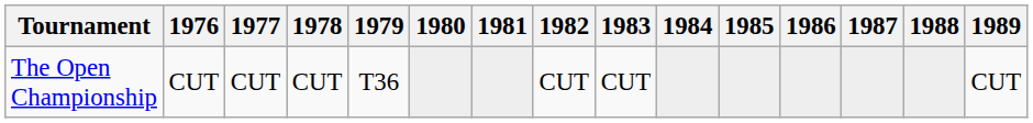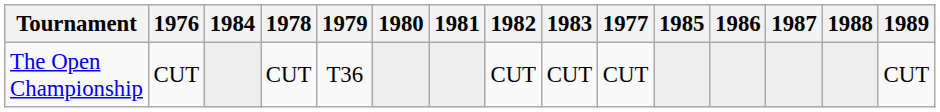columns swapped: 1977 <-> 1984
